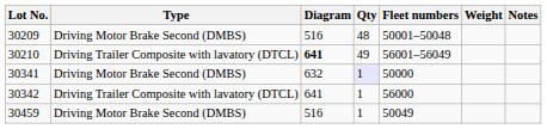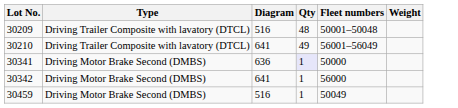- column: Notes
30209 | Type: Driving Motor Brake Second (DMBS) -> Driving Trailer Composite with lavatory (DTCL)
30210 | Diagram: bold -> normal
30341 | Diagram: 632 -> 636
30342 | Type: Driving Trailer Composite with lavatory (DTCL) -> Driving Motor Brake Second (DMBS)
